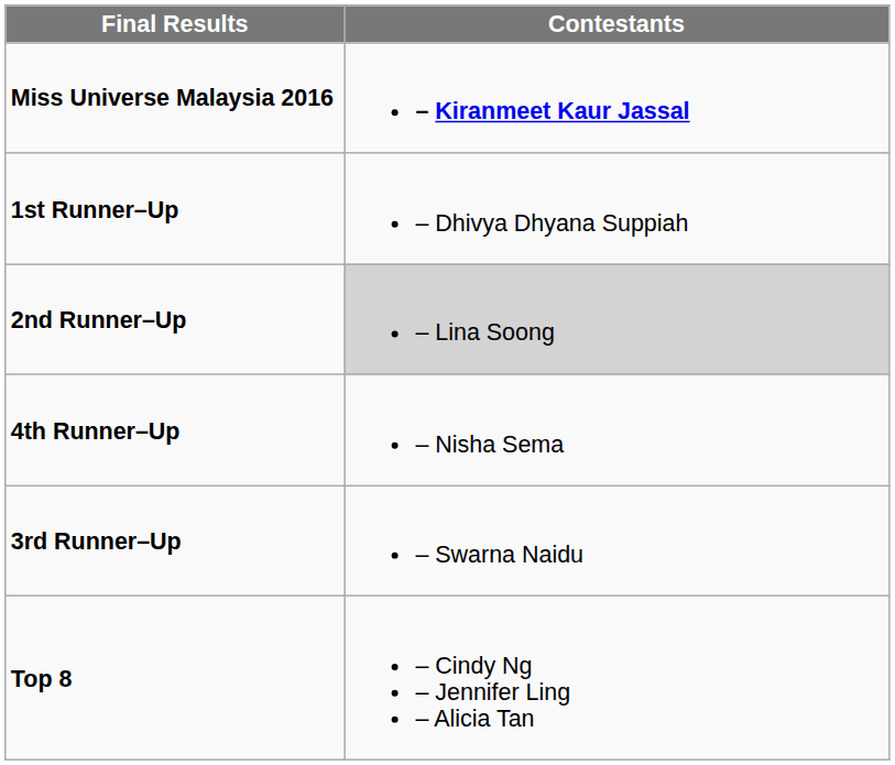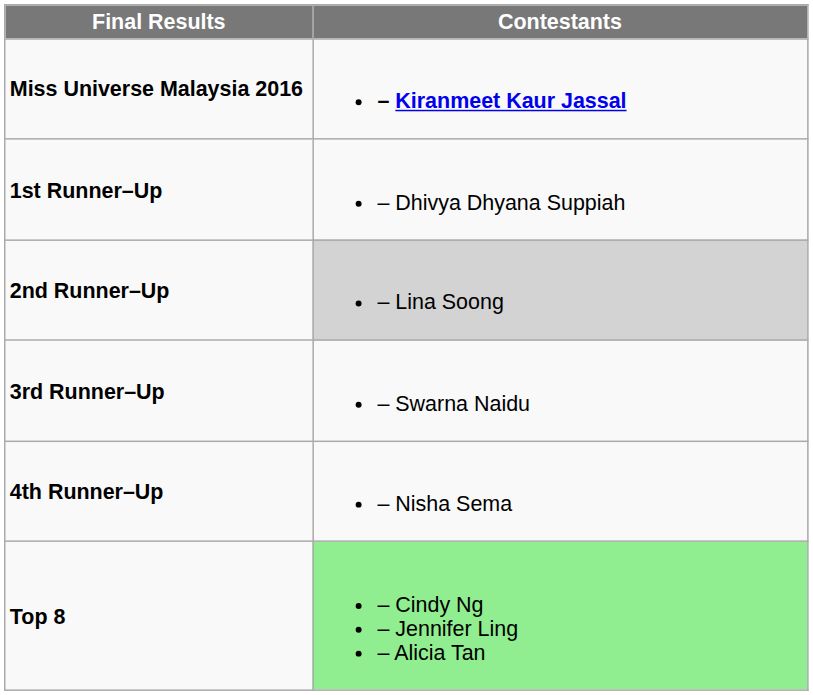rows swapped: 3rd Runner–Up <-> 4th Runner–Up
Top 8 | Contestants: no background -> lightgreen background
